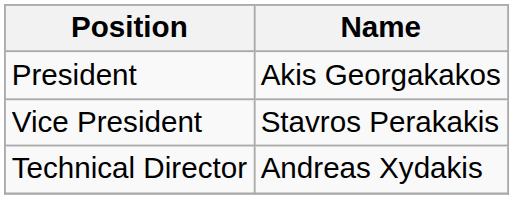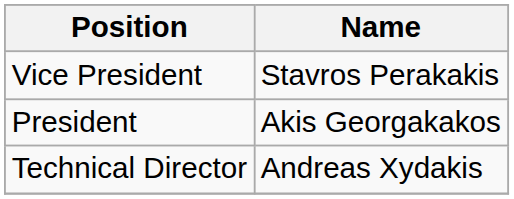rows swapped: President <-> Vice President
